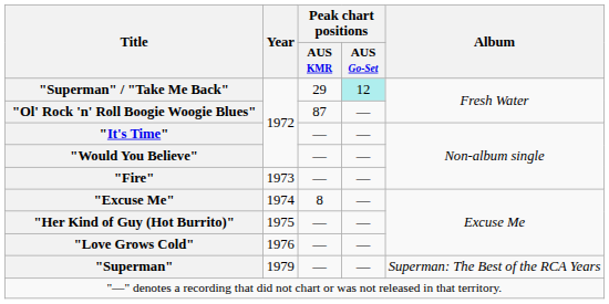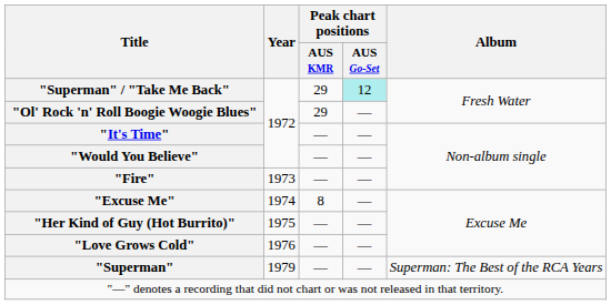"Ol' Rock 'n' Roll Boogie Woogie Blues" | Peak chart positions / AUS KMR: 87 -> 29
